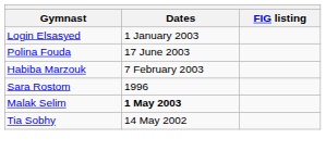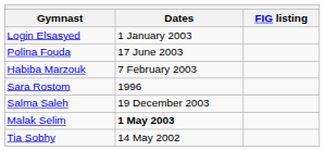+ row: Salma Saleh | 19 December 2003
